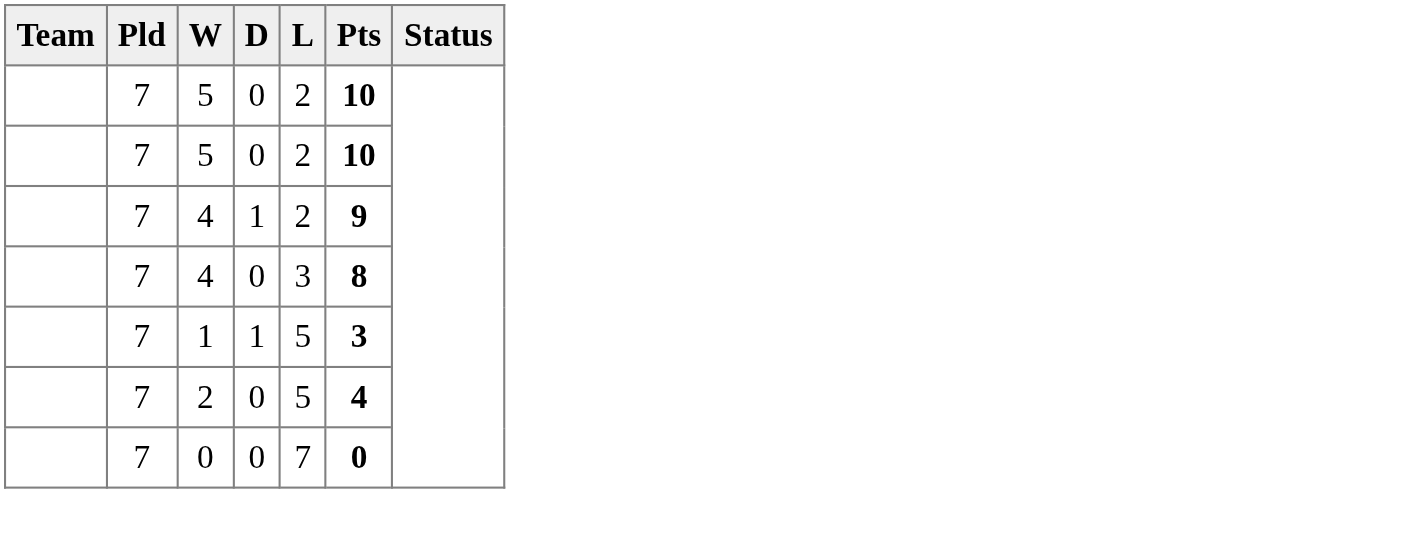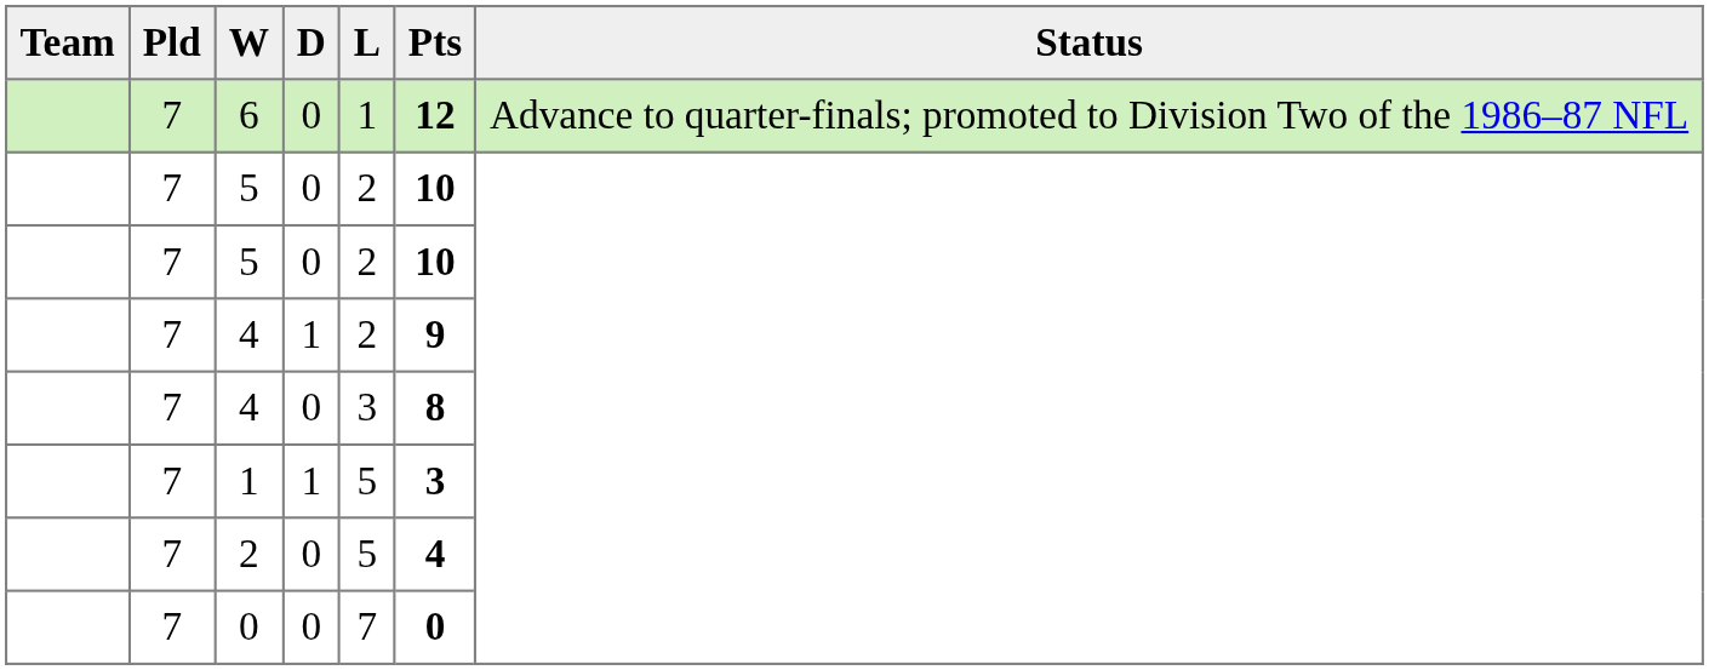+ row: 7 | 6 | 0 | 1 | 12 | Advance to quarter-finals; promoted to Division Two of the 1986–87 NFL
